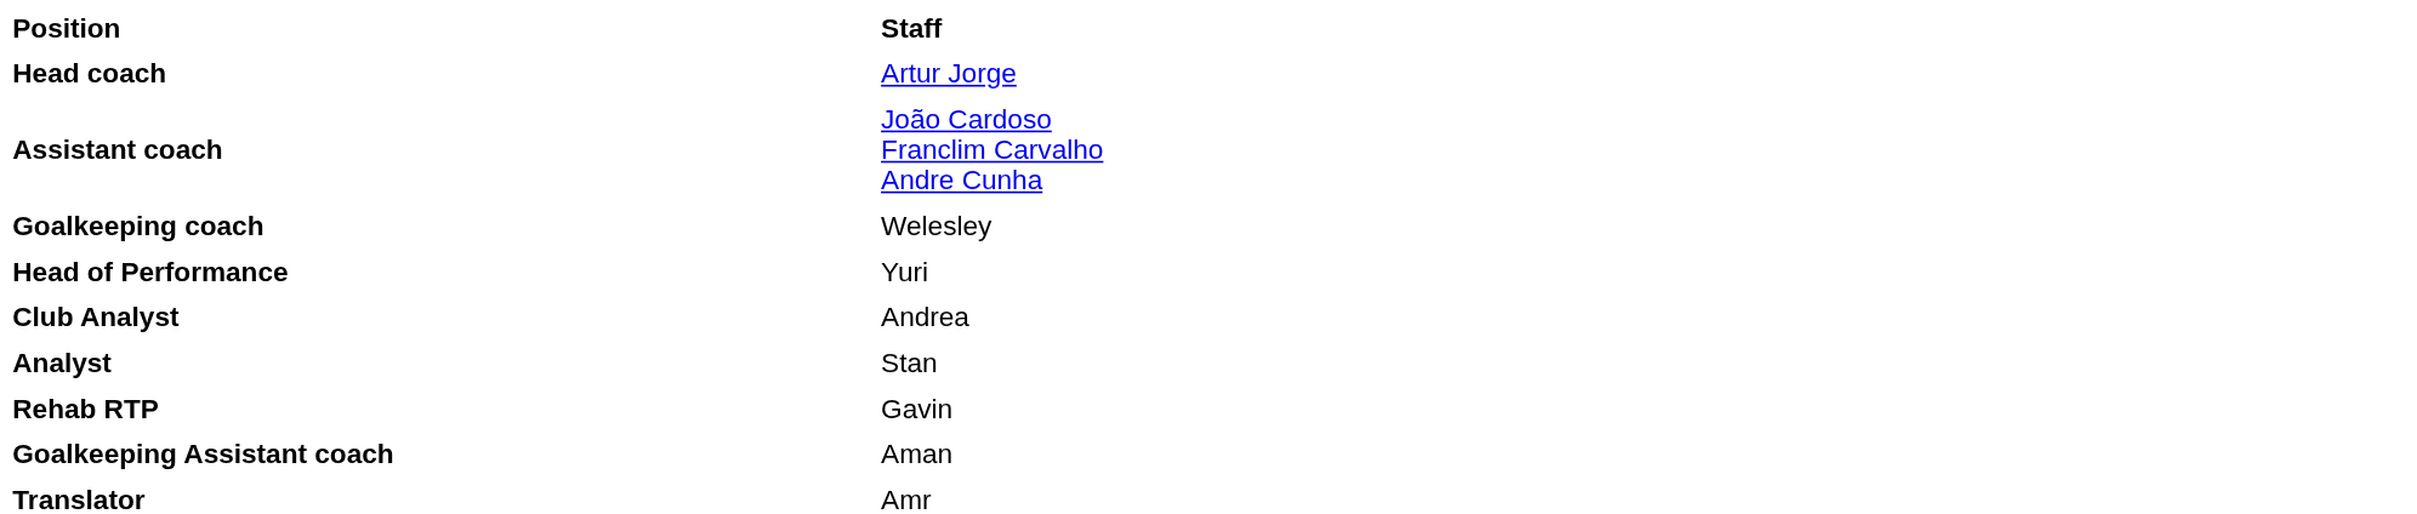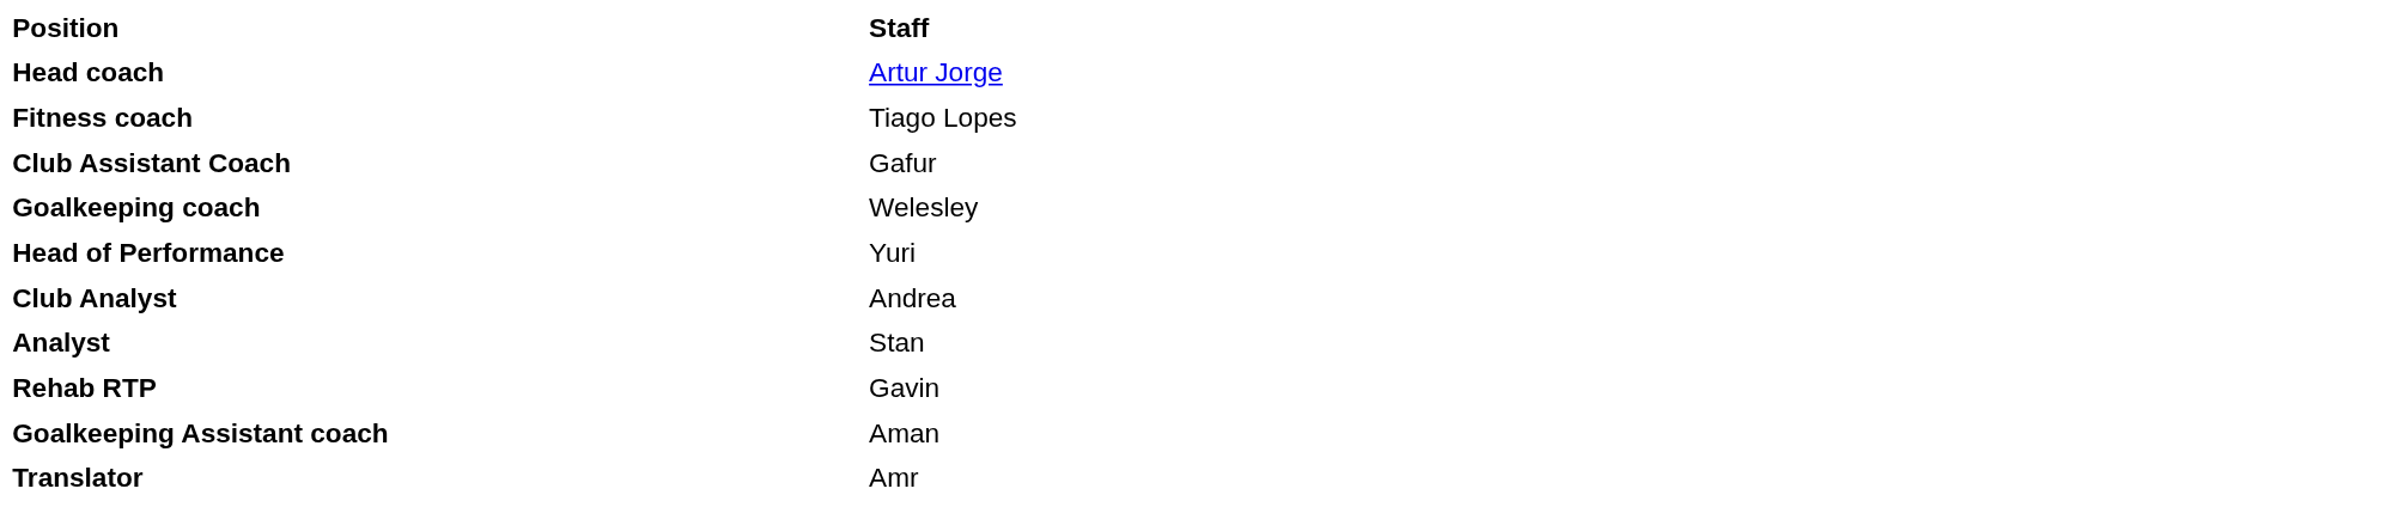- row: Assistant coach | João Cardoso Franclim Carvalho Andre Cunha
+ row: Fitness coach | Tiago Lopes
+ row: Club Assistant Coach | Gafur
